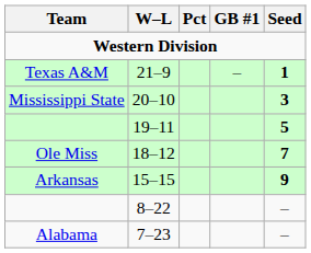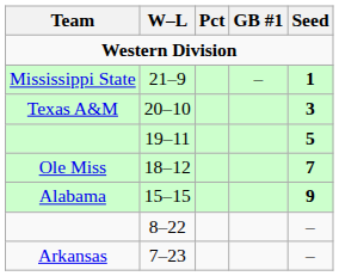21–9 | Team: Texas A&M -> Mississippi State
20–10 | Team: Mississippi State -> Texas A&M
15–15 | Team: Arkansas -> Alabama
7–23 | Team: Alabama -> Arkansas
